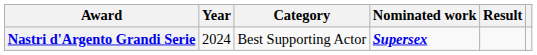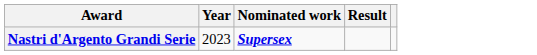- column: Category | Best Supporting Actor
Nastri d'Argento Grandi Serie | Year: 2024 -> 2023
